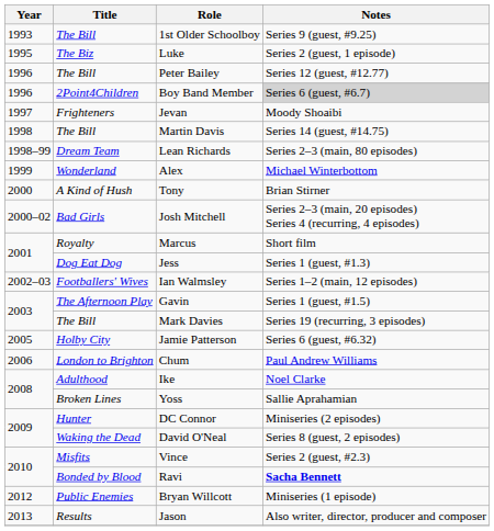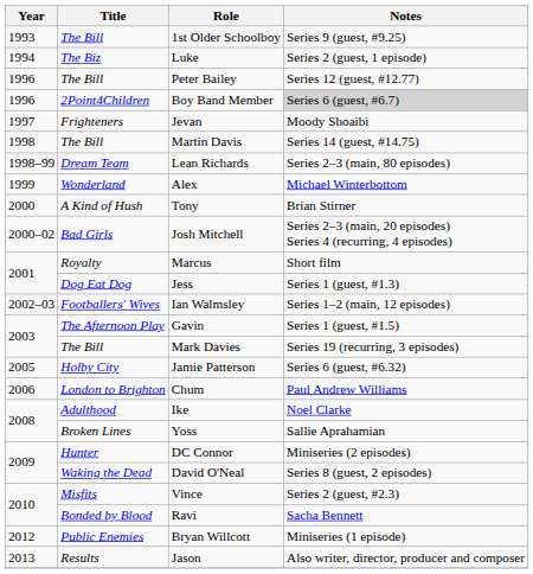Luke | Year: 1995 -> 1994
Ravi | Notes: bold -> normal
